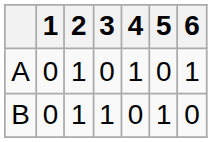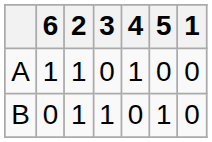columns swapped: 1 <-> 6
